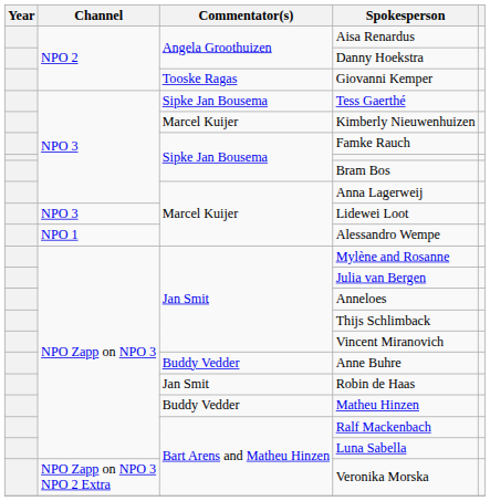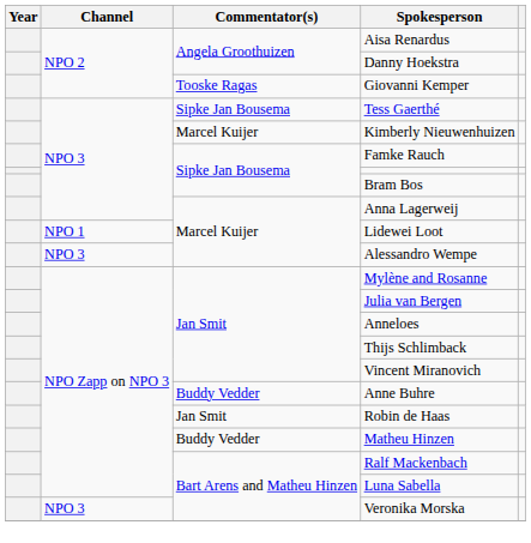Lidewei Loot | Channel: NPO 3 -> NPO 1
Alessandro Wempe | Channel: NPO 1 -> NPO 3
Veronika Morska | Channel: NPO Zapp on NPO 3 NPO 2 Extra -> NPO 3
